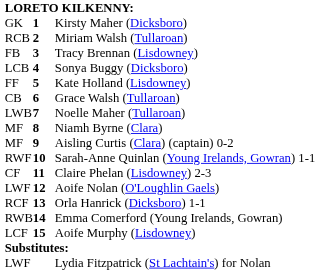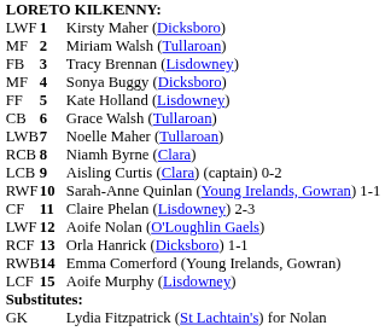Kirsty Maher (Dicksboro) | column 1: GK -> LWF
Miriam Walsh (Tullaroan) | column 1: RCB -> MF
Sonya Buggy (Dicksboro) | column 1: LCB -> MF
Niamh Byrne (Clara) | column 1: MF -> RCB
Aisling Curtis (Clara) (captain) 0-2 | column 1: MF -> LCB
Lydia Fitzpatrick (St Lachtain's) for Nolan | column 1: LWF -> GK
